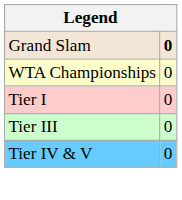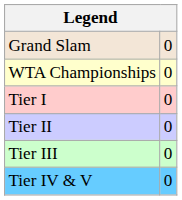Grand Slam | column 2: bold -> normal
+ row: Tier II | 0
